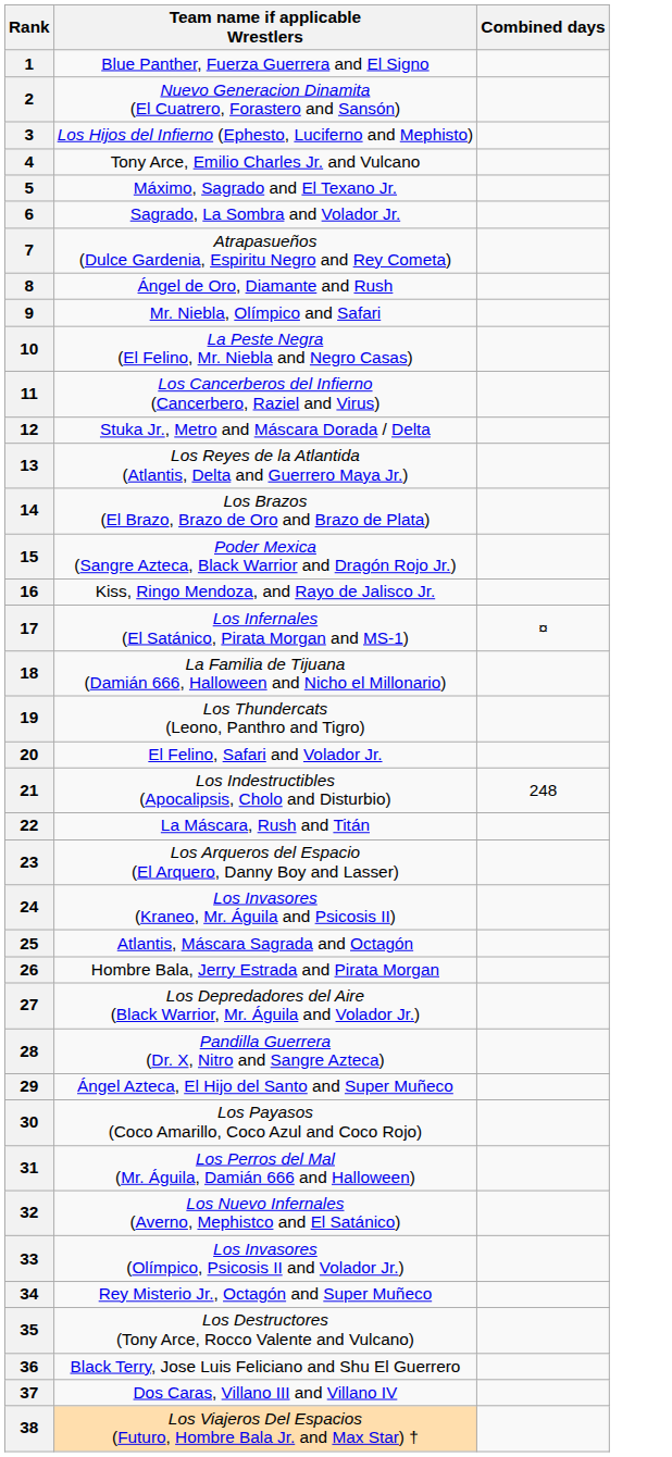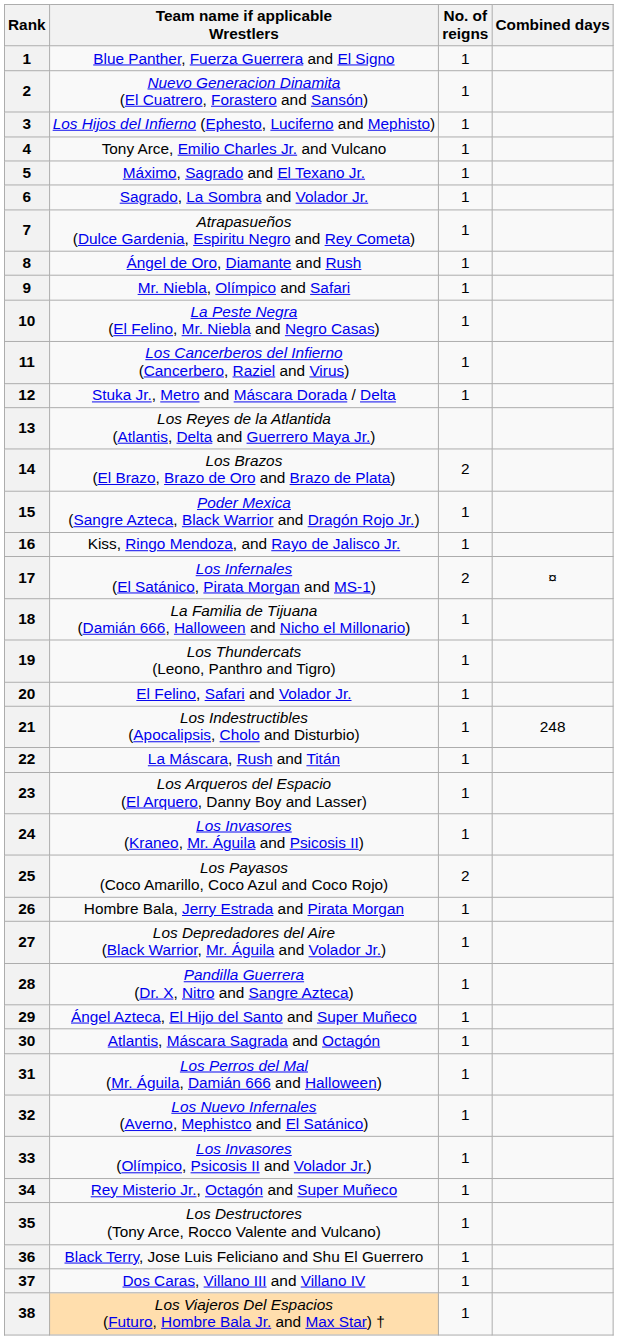+ column: No. of reigns | 1 | 1 | 1 | 1 | 1 | 1 | 1 | 1 | 1 | 1 | 1 | 1 | 2 | 1 | 1 | 2 | 1 | 1 | 1 | 1 | 1 | 1 | 1 | 2 | 1 | 1 | 1 | 1 | 1 | 1 | 1 | 1 | 1 | 1 | 1 | 1 | 1
25 | Team name if applicable Wrestlers: Atlantis, Máscara Sagrada and Octagón -> Los Payasos (Coco Amarillo, Coco Azul and Coco Rojo)
30 | Team name if applicable Wrestlers: Los Payasos (Coco Amarillo, Coco Azul and Coco Rojo) -> Atlantis, Máscara Sagrada and Octagón
